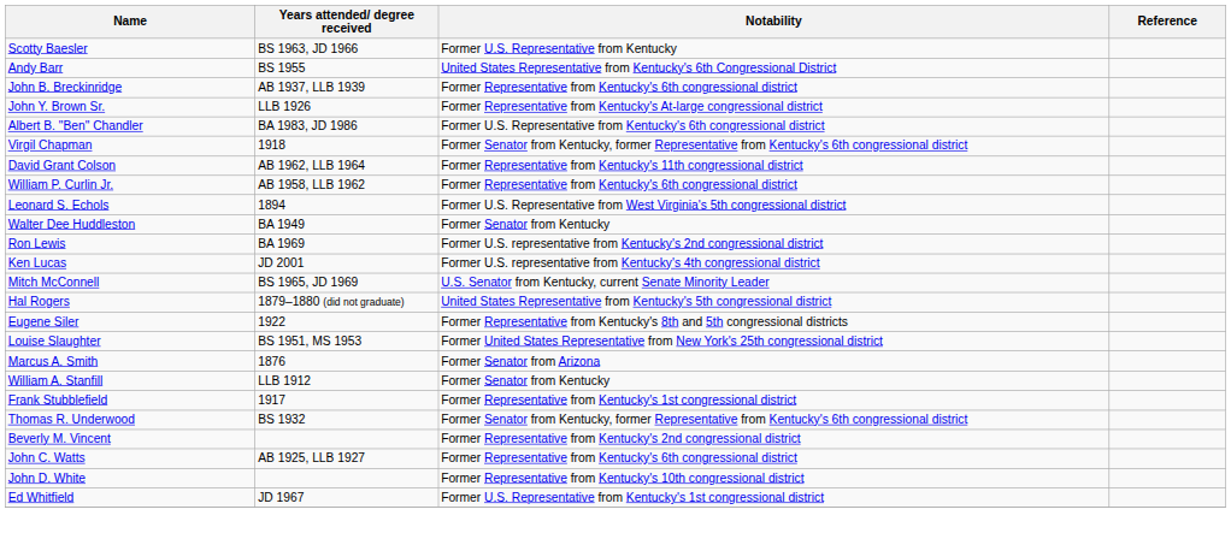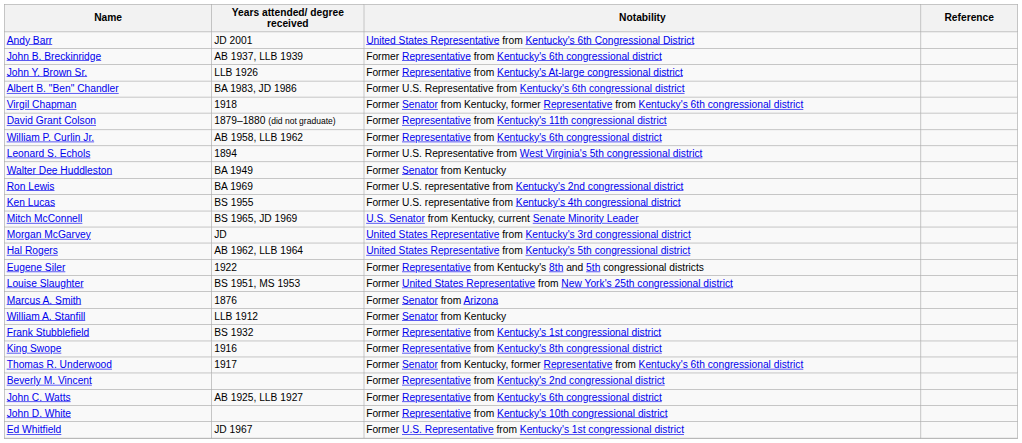- row: Scotty Baesler | BS 1963, JD 1966 | Former U.S. Representative from Kentucky
Andy Barr | Years attended/ degree received: BS 1955 -> JD 2001
David Grant Colson | Years attended/ degree received: AB 1962, LLB 1964 -> 1879–1880 (did not graduate)
Ken Lucas | Years attended/ degree received: JD 2001 -> BS 1955
+ row: Morgan McGarvey | JD | United States Representative from Kentucky's 3rd congressional district
Hal Rogers | Years attended/ degree received: 1879–1880 (did not graduate) -> AB 1962, LLB 1964
Frank Stubblefield | Years attended/ degree received: 1917 -> BS 1932
+ row: King Swope | 1916 | Former Representative from Kentucky's 8th congressional district
Thomas R. Underwood | Years attended/ degree received: BS 1932 -> 1917
